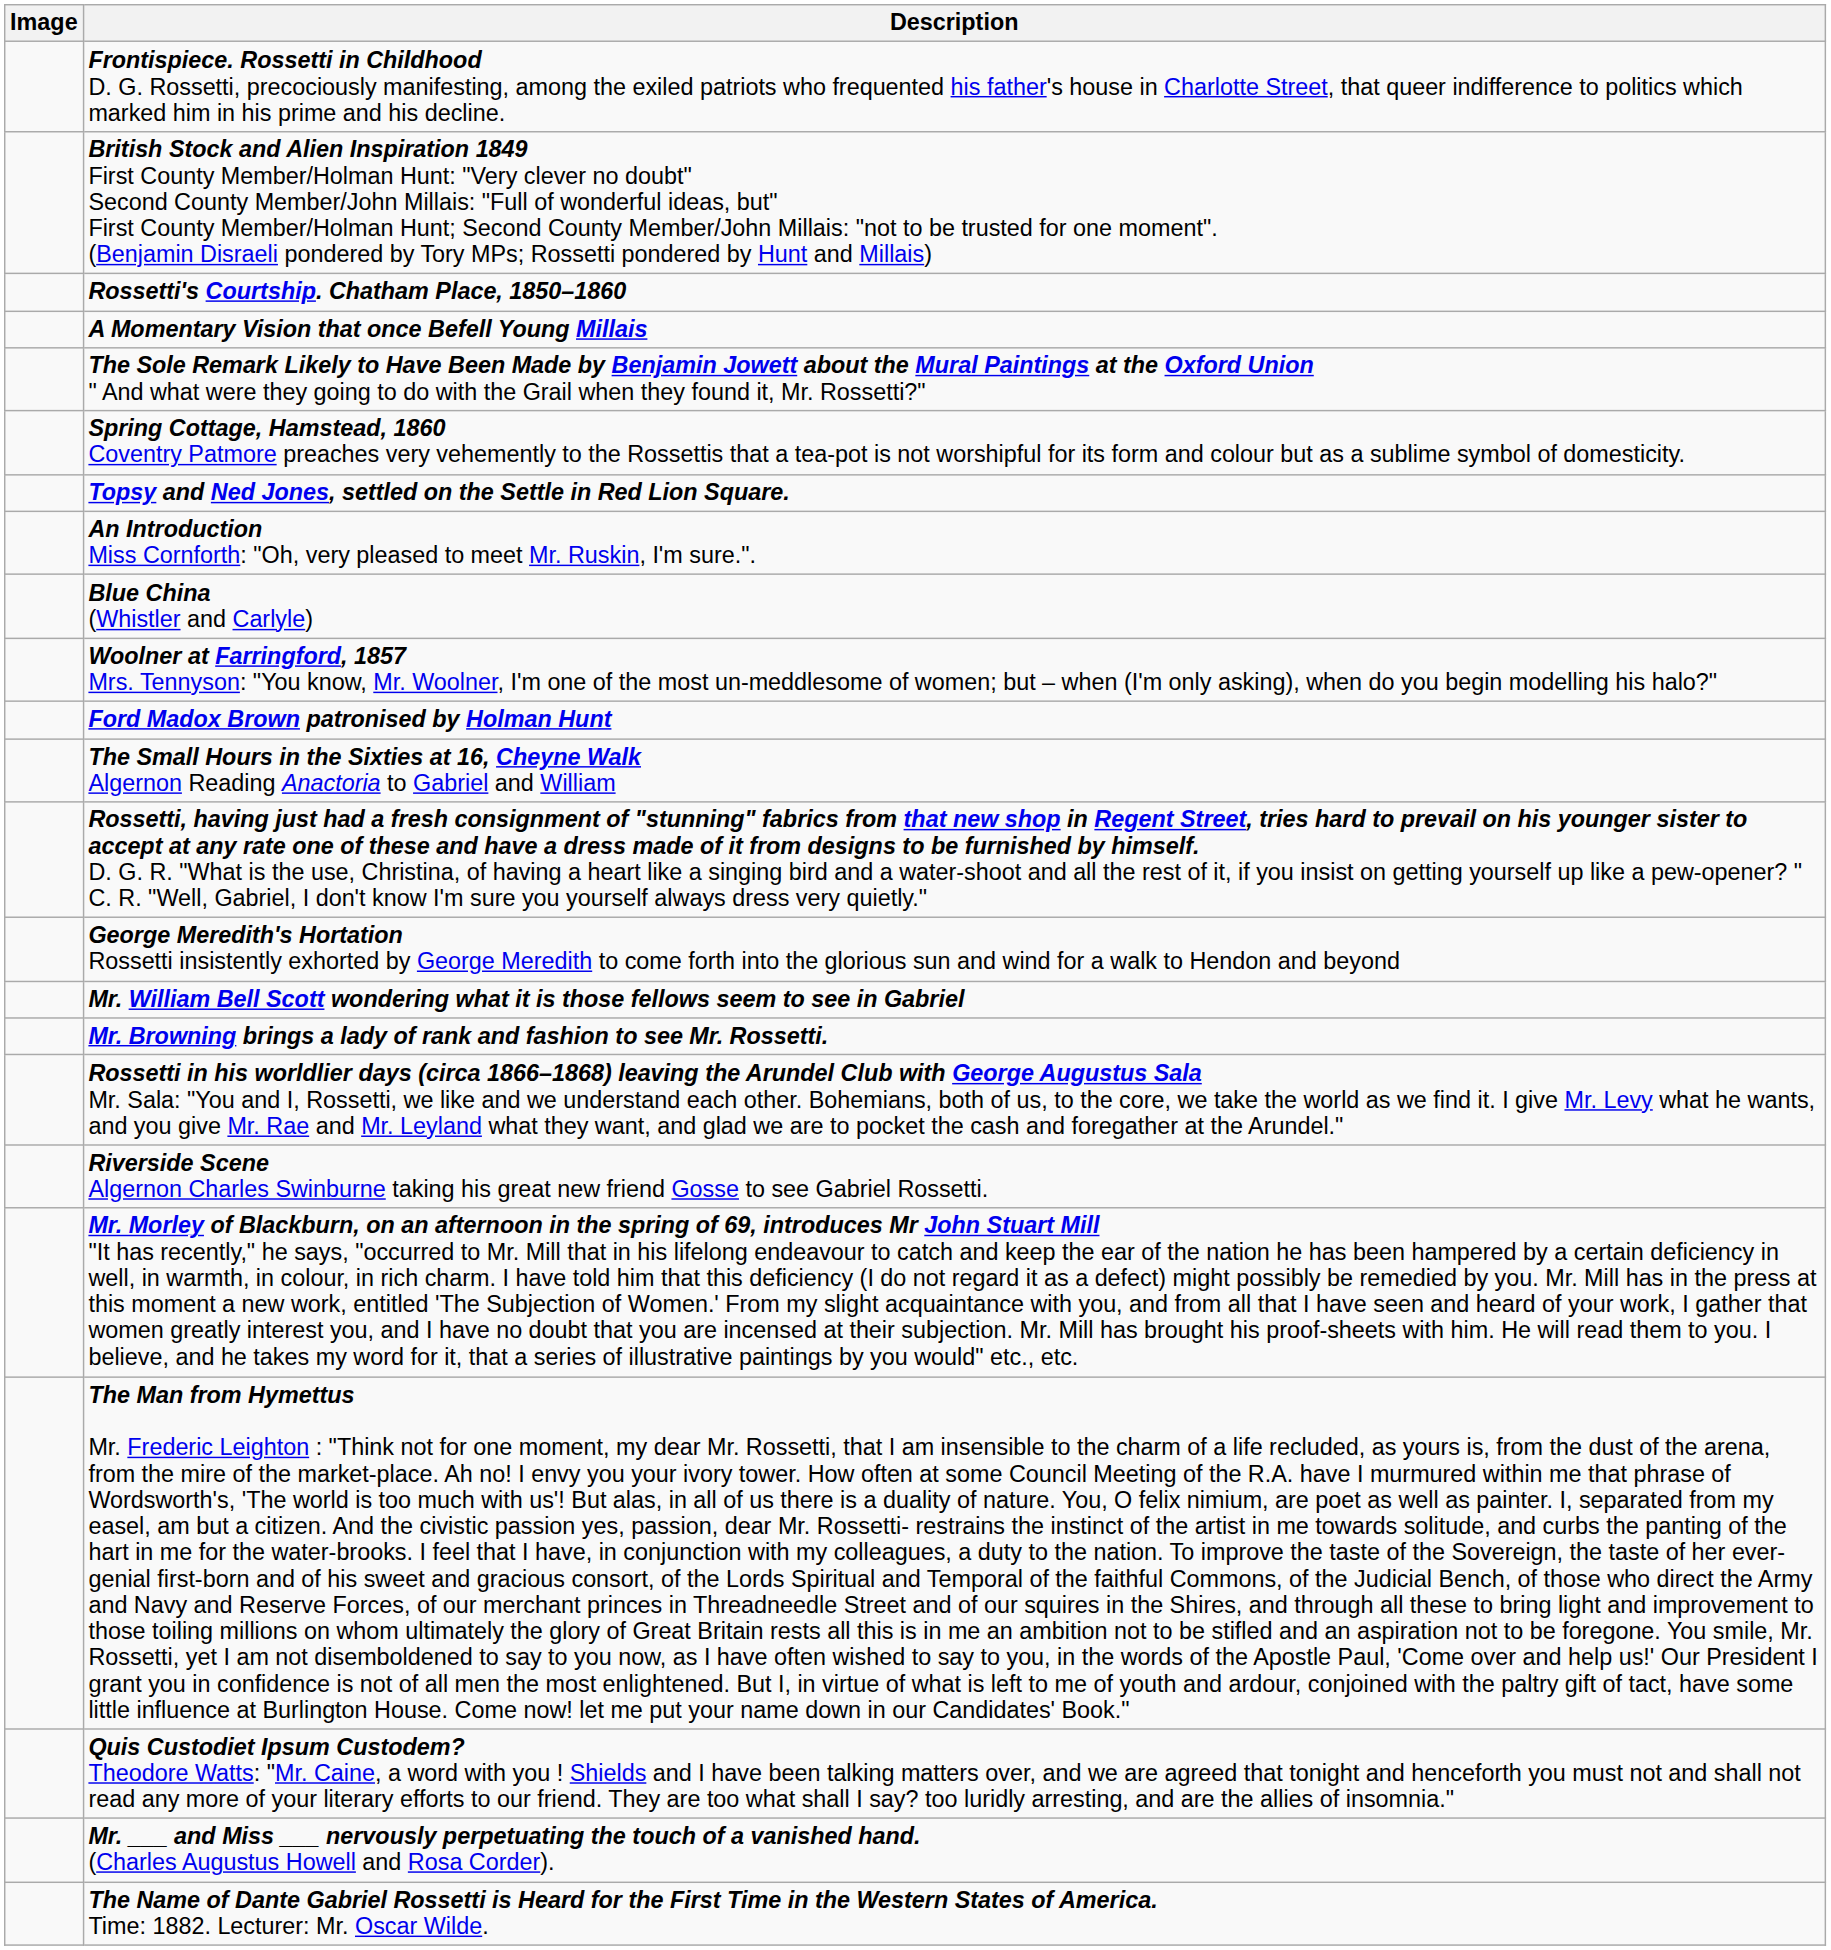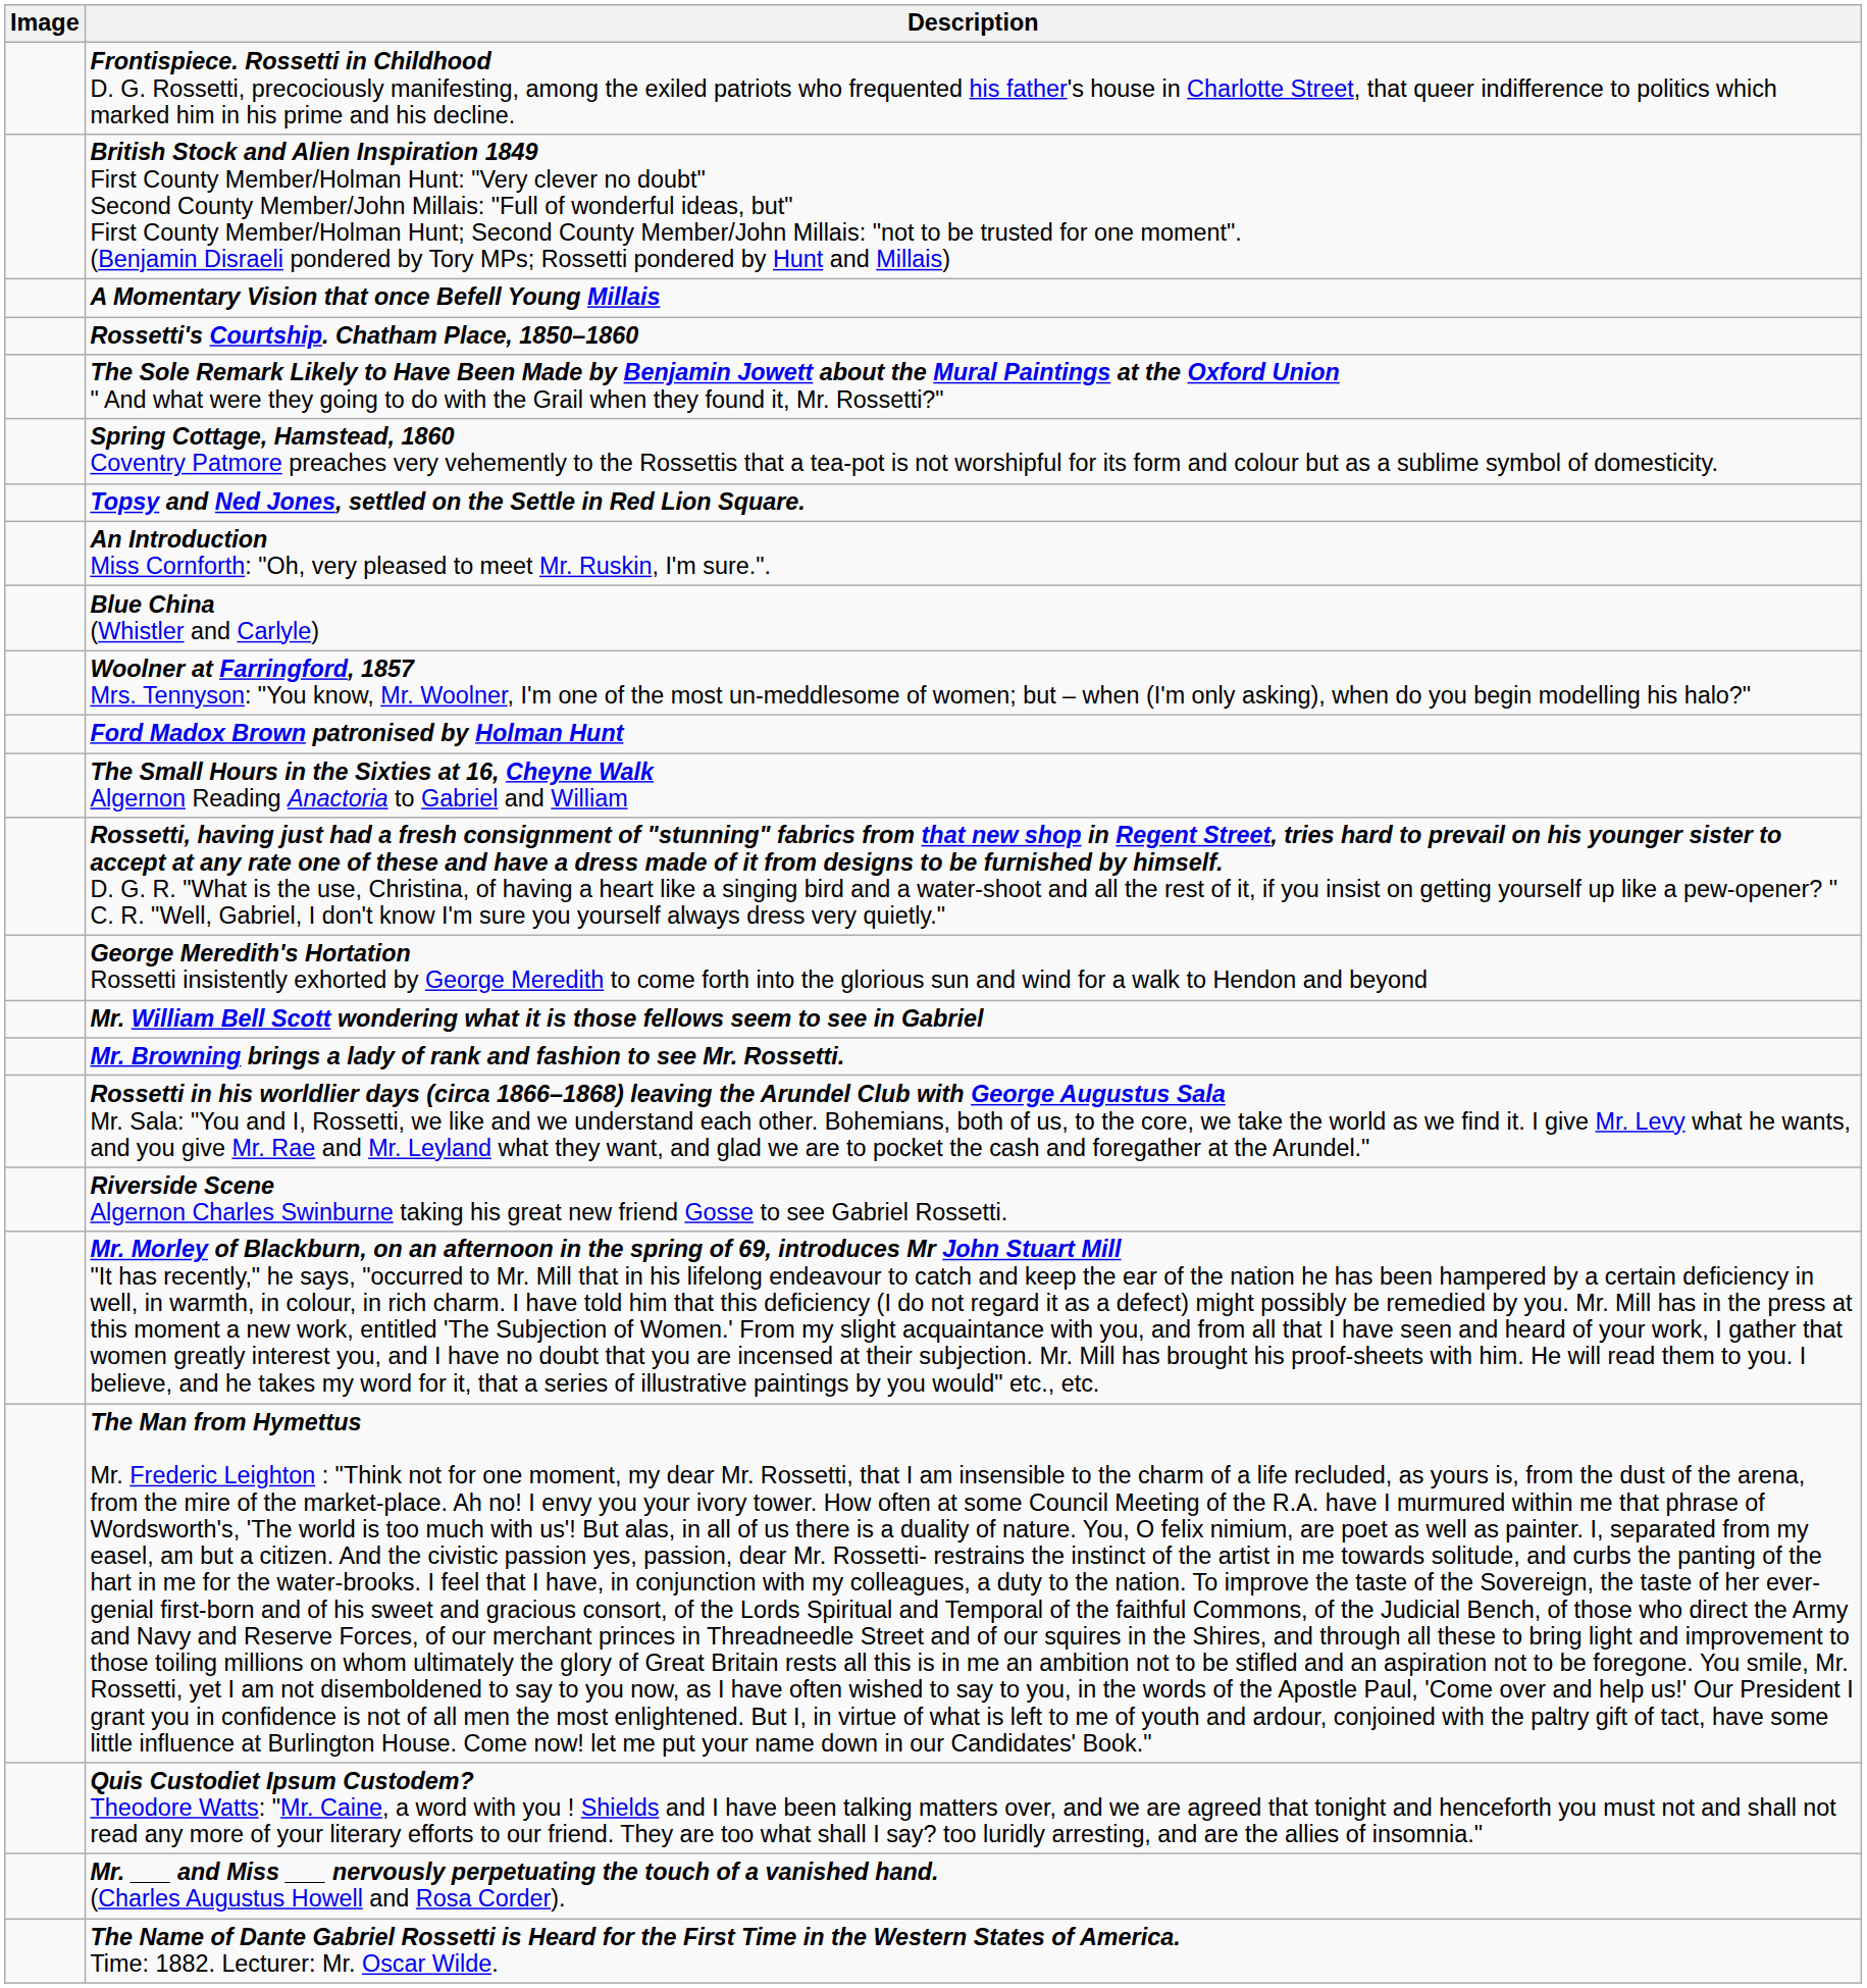rows swapped: Rossetti's Courtship. Chatham Place, 1850–1860 <-> A Momentary Vision that once Befell Young Millais
